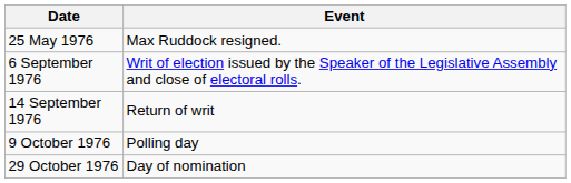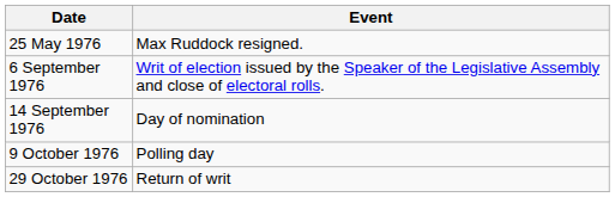14 September 1976 | Event: Return of writ -> Day of nomination
29 October 1976 | Event: Day of nomination -> Return of writ
